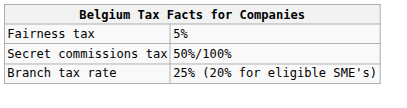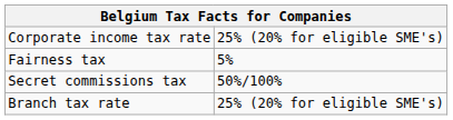+ row: Corporate income tax rate | 25% (20% for eligible SME's)
